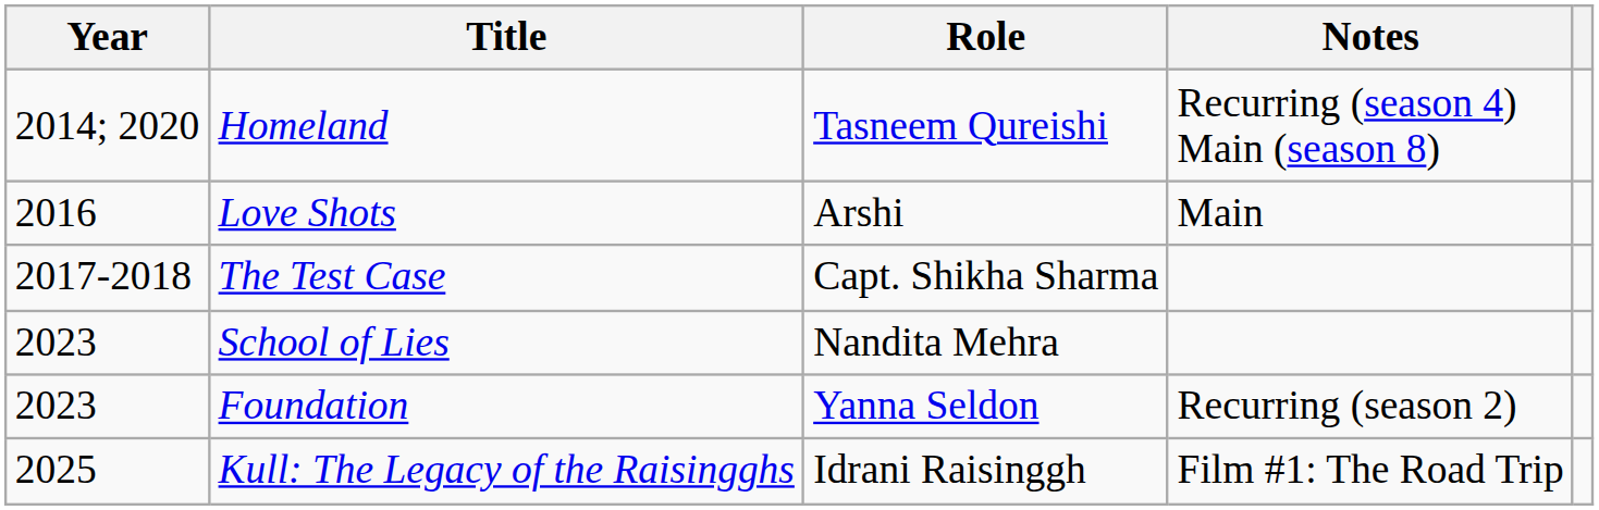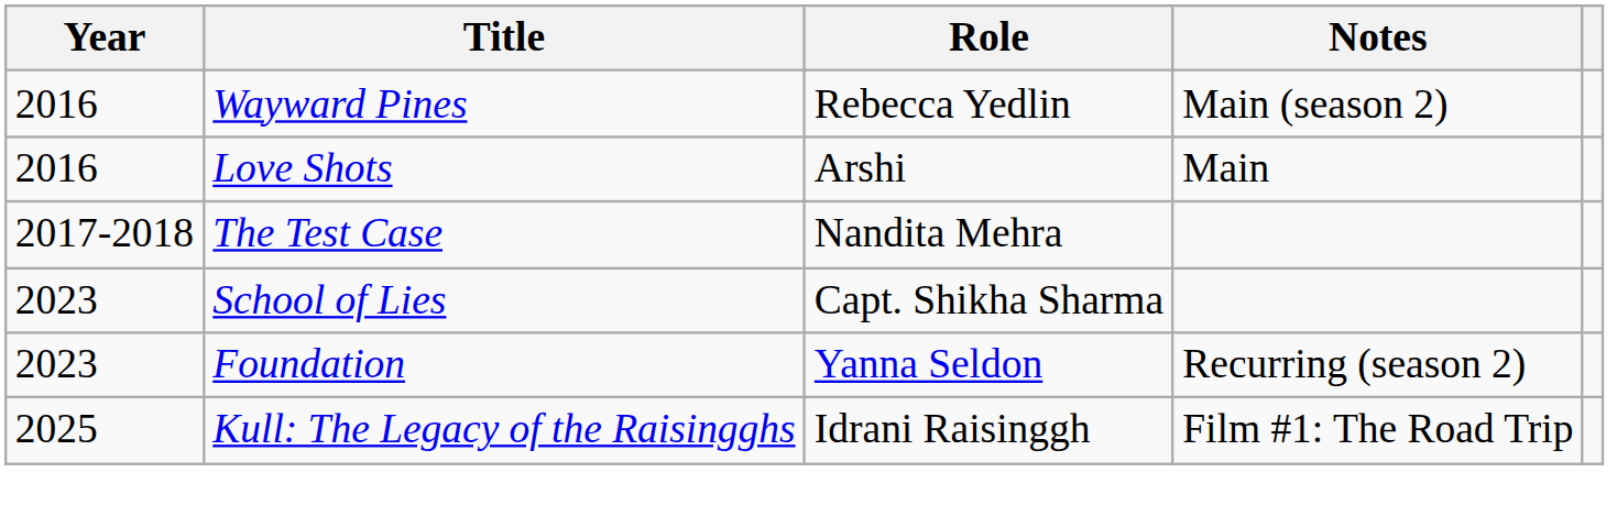- row: 2014; 2020 | Homeland | Tasneem Qureishi | Recurring (season 4) Main (season 8)
+ row: 2016 | Wayward Pines | Rebecca Yedlin | Main (season 2)
The Test Case | Role: Capt. Shikha Sharma -> Nandita Mehra
School of Lies | Role: Nandita Mehra -> Capt. Shikha Sharma
